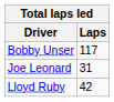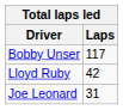rows swapped: Lloyd Ruby <-> Joe Leonard
